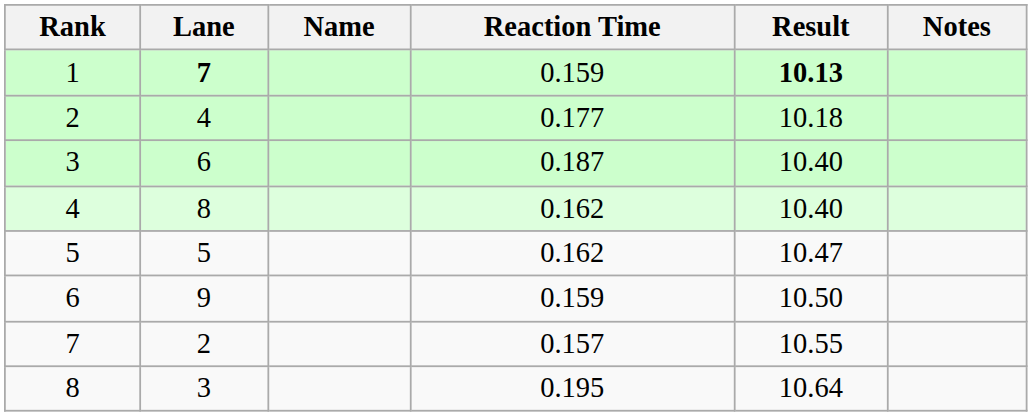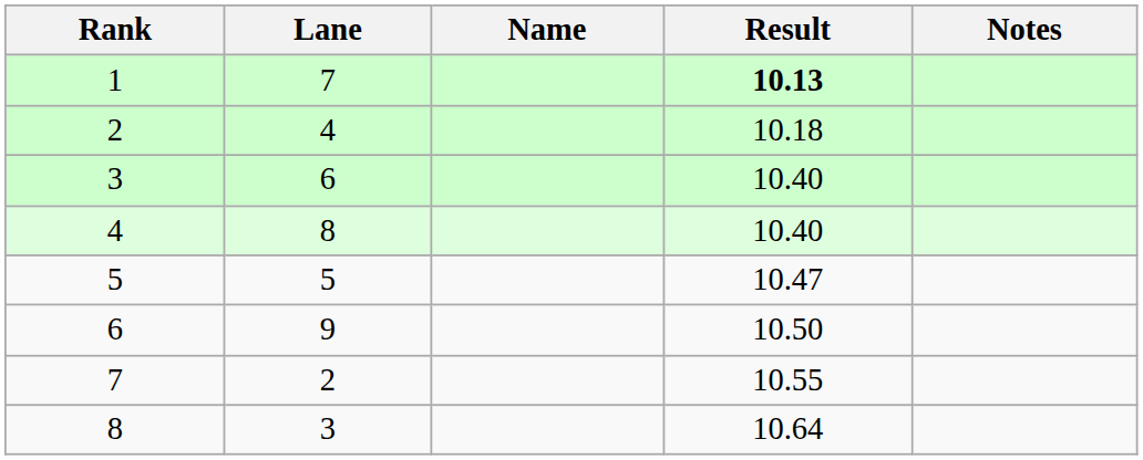- column: Reaction Time | 0.159 | 0.177 | 0.187 | 0.162 | 0.162 | 0.159 | 0.157 | 0.195
1 | Lane: bold -> normal
